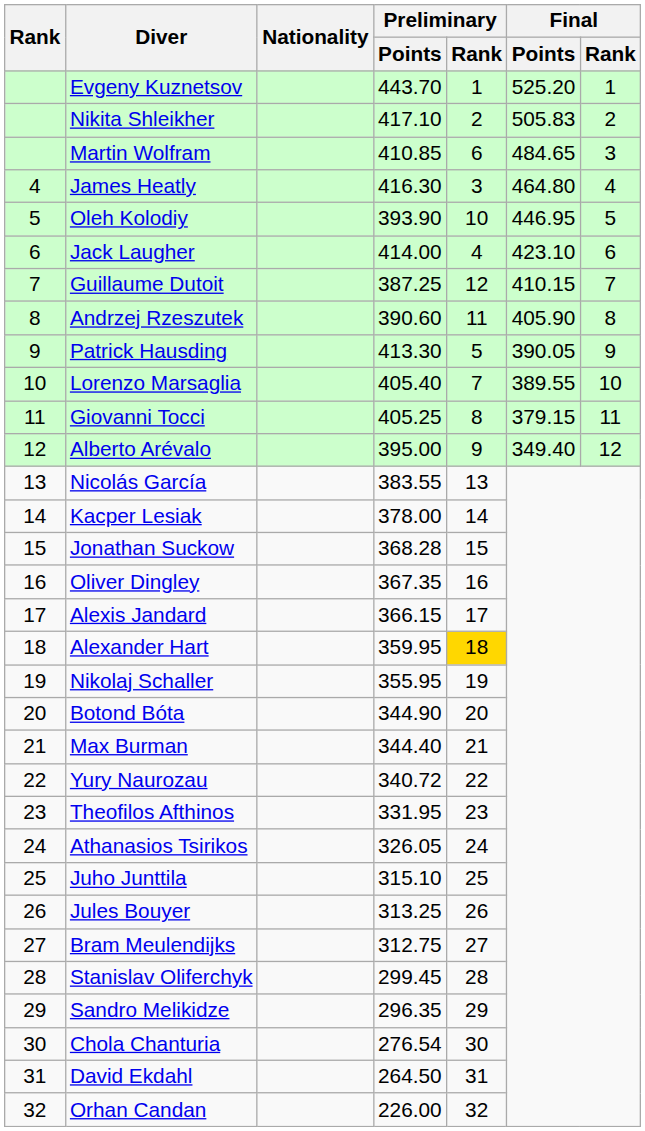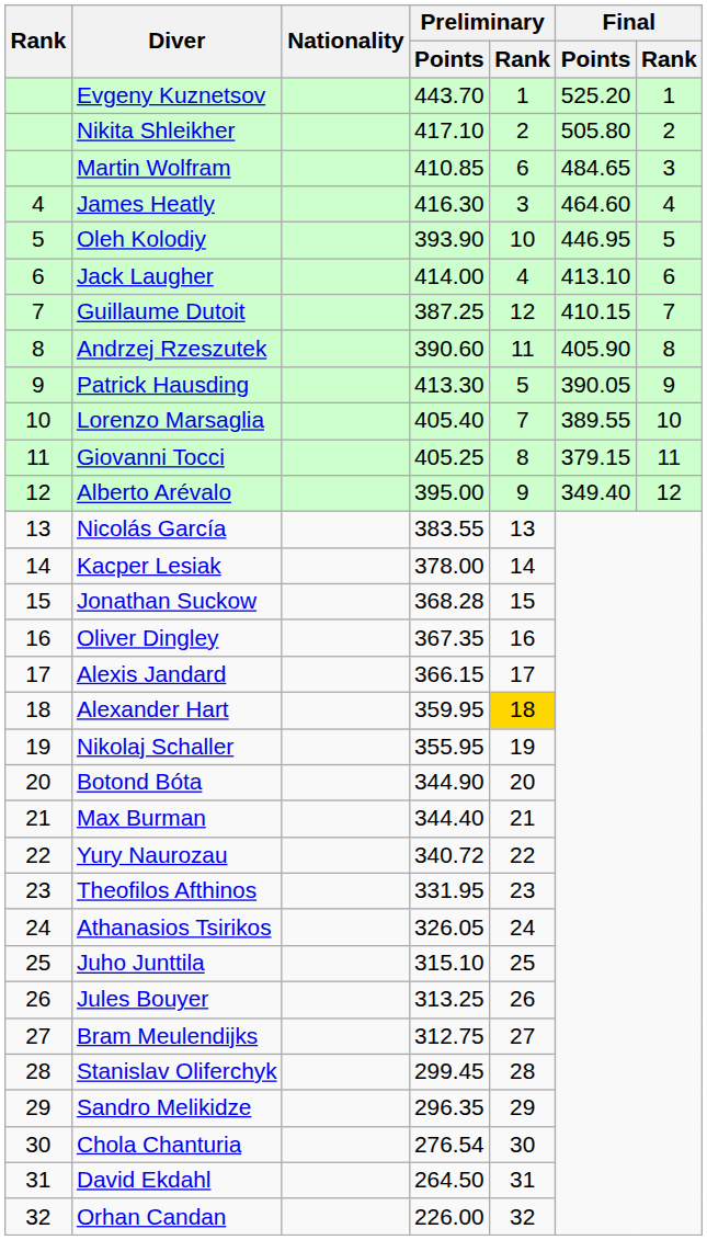Nikita Shleikher | Final / Points: 505.83 -> 505.80
James Heatly | Final / Points: 464.80 -> 464.60
Jack Laugher | Final / Points: 423.10 -> 413.10
